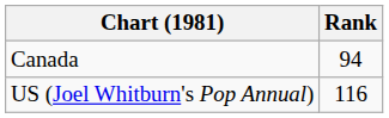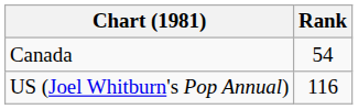Canada | Rank: 94 -> 54
